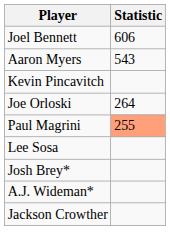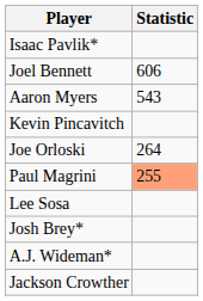+ row: Isaac Pavlik*
